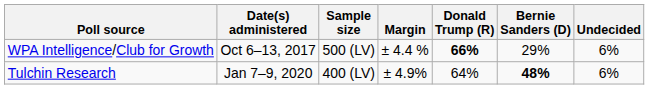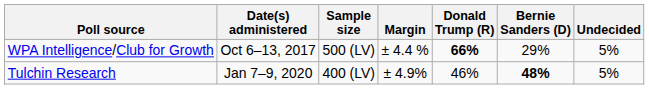WPA Intelligence/Club for Growth | Undecided: 6% -> 5%
Tulchin Research | Donald Trump (R): 64% -> 46%
Tulchin Research | Undecided: 6% -> 5%
